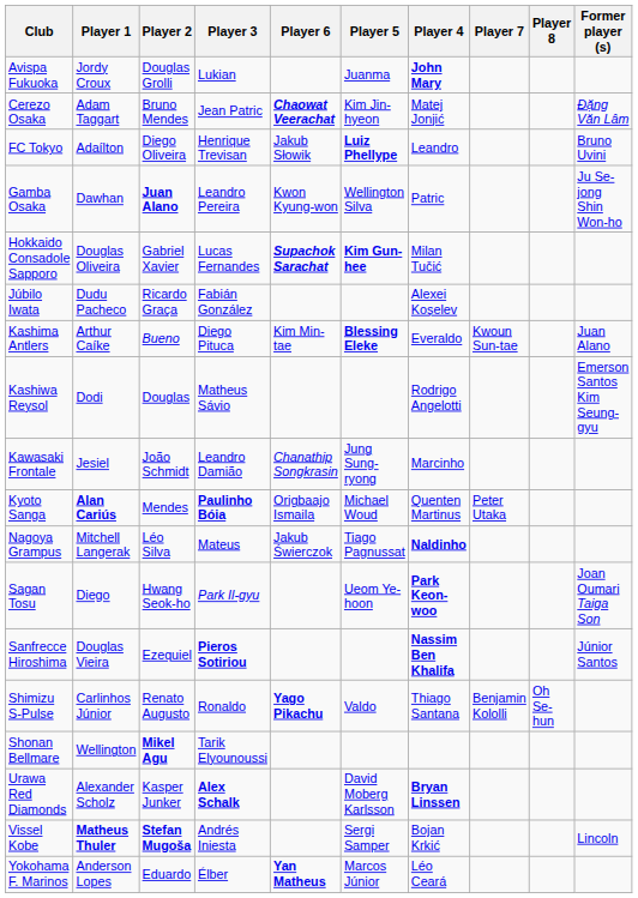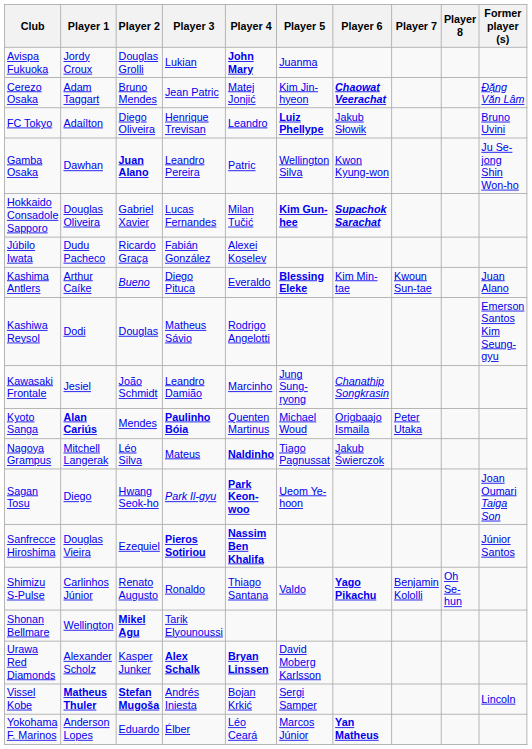columns swapped: Player 4 <-> Player 6
